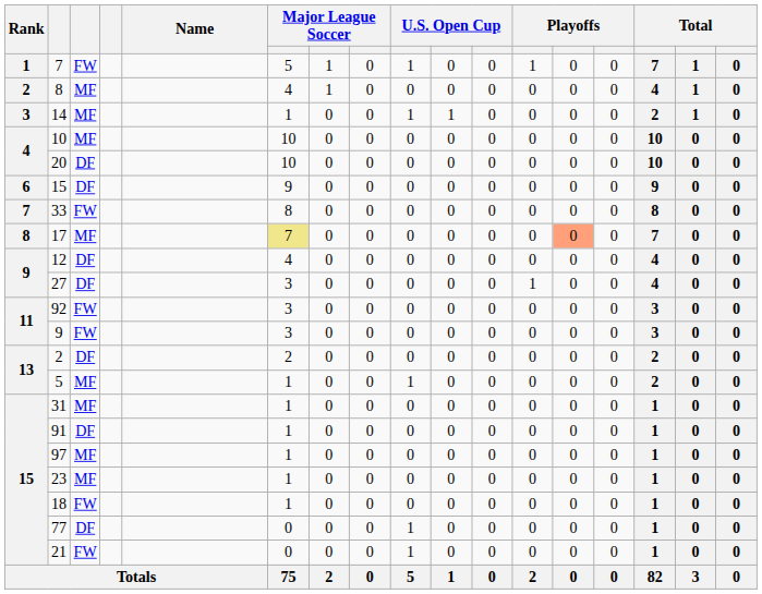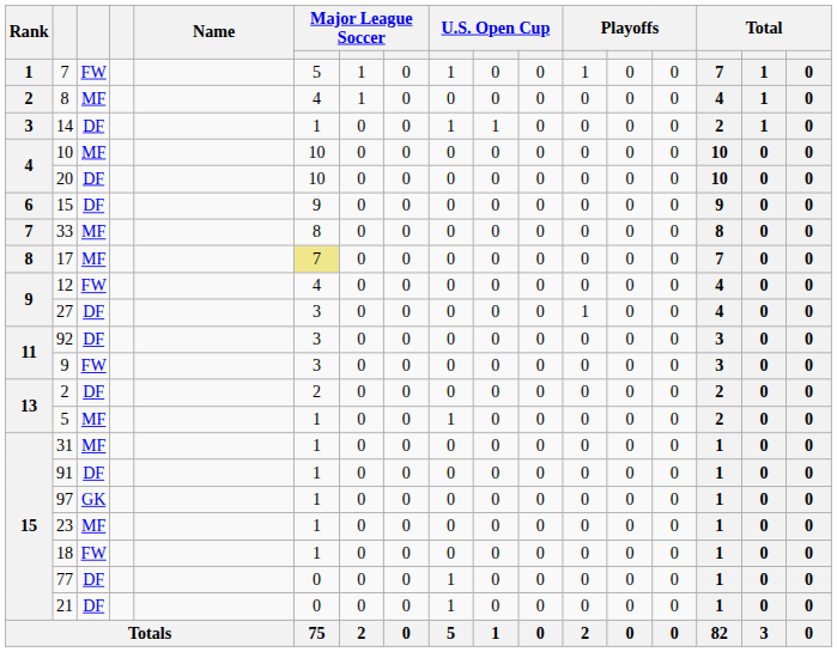14 | column 3: MF -> DF
33 | column 3: FW -> MF
17 | column 13: lightsalmon background -> no background
12 | column 3: DF -> FW
92 | column 3: FW -> DF
97 | column 3: MF -> GK
21 | column 3: FW -> DF
